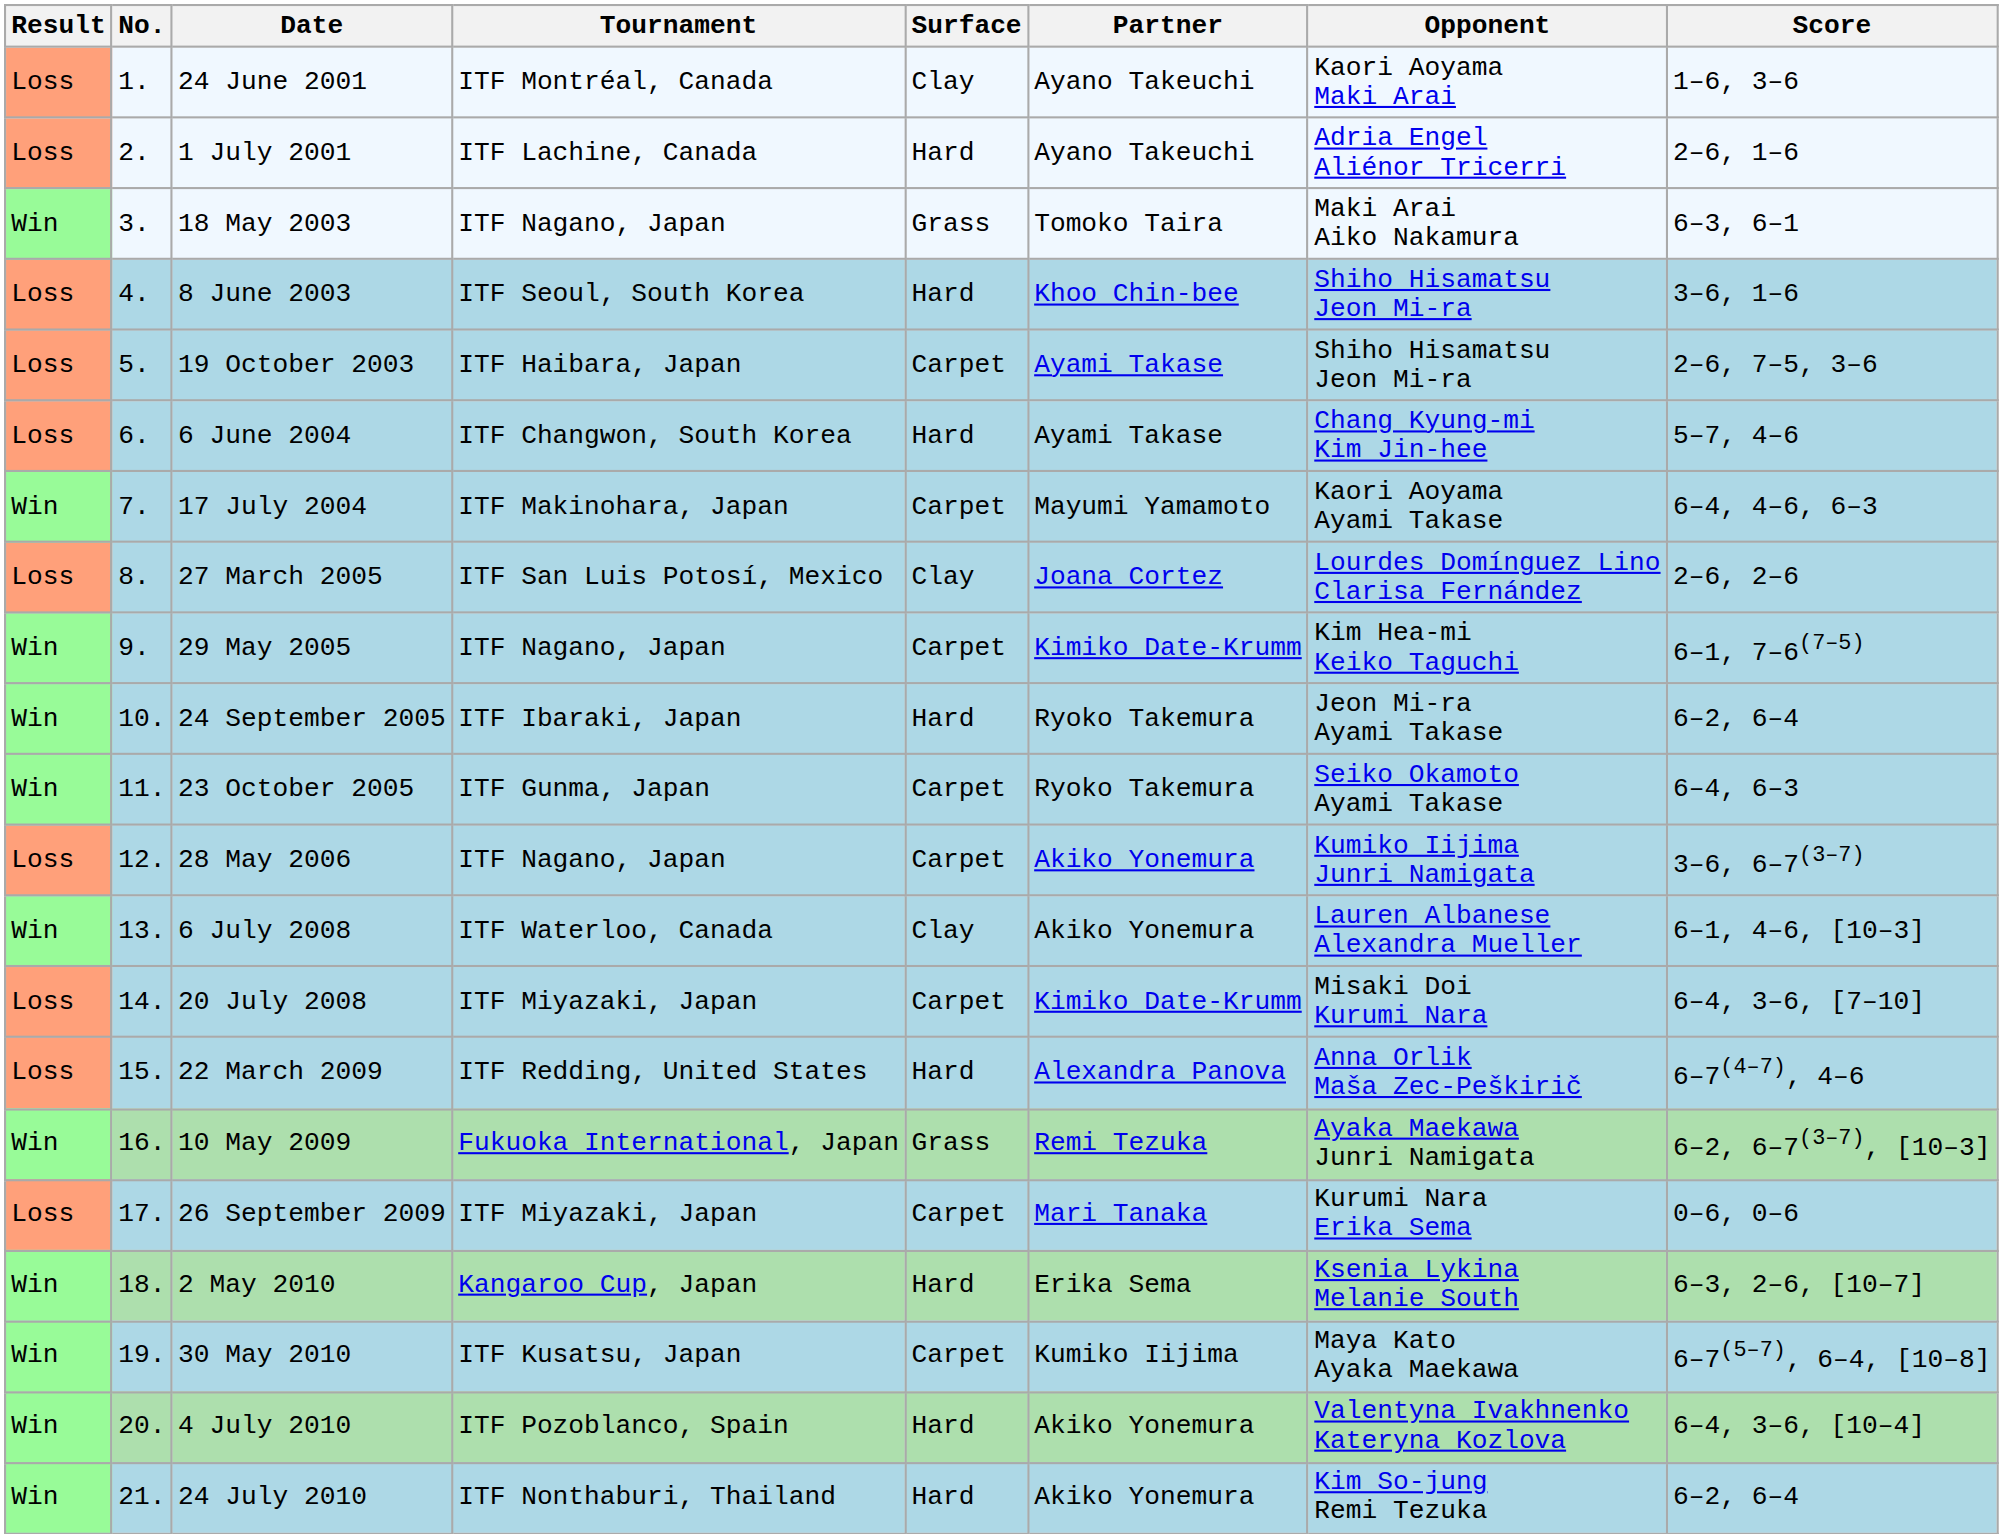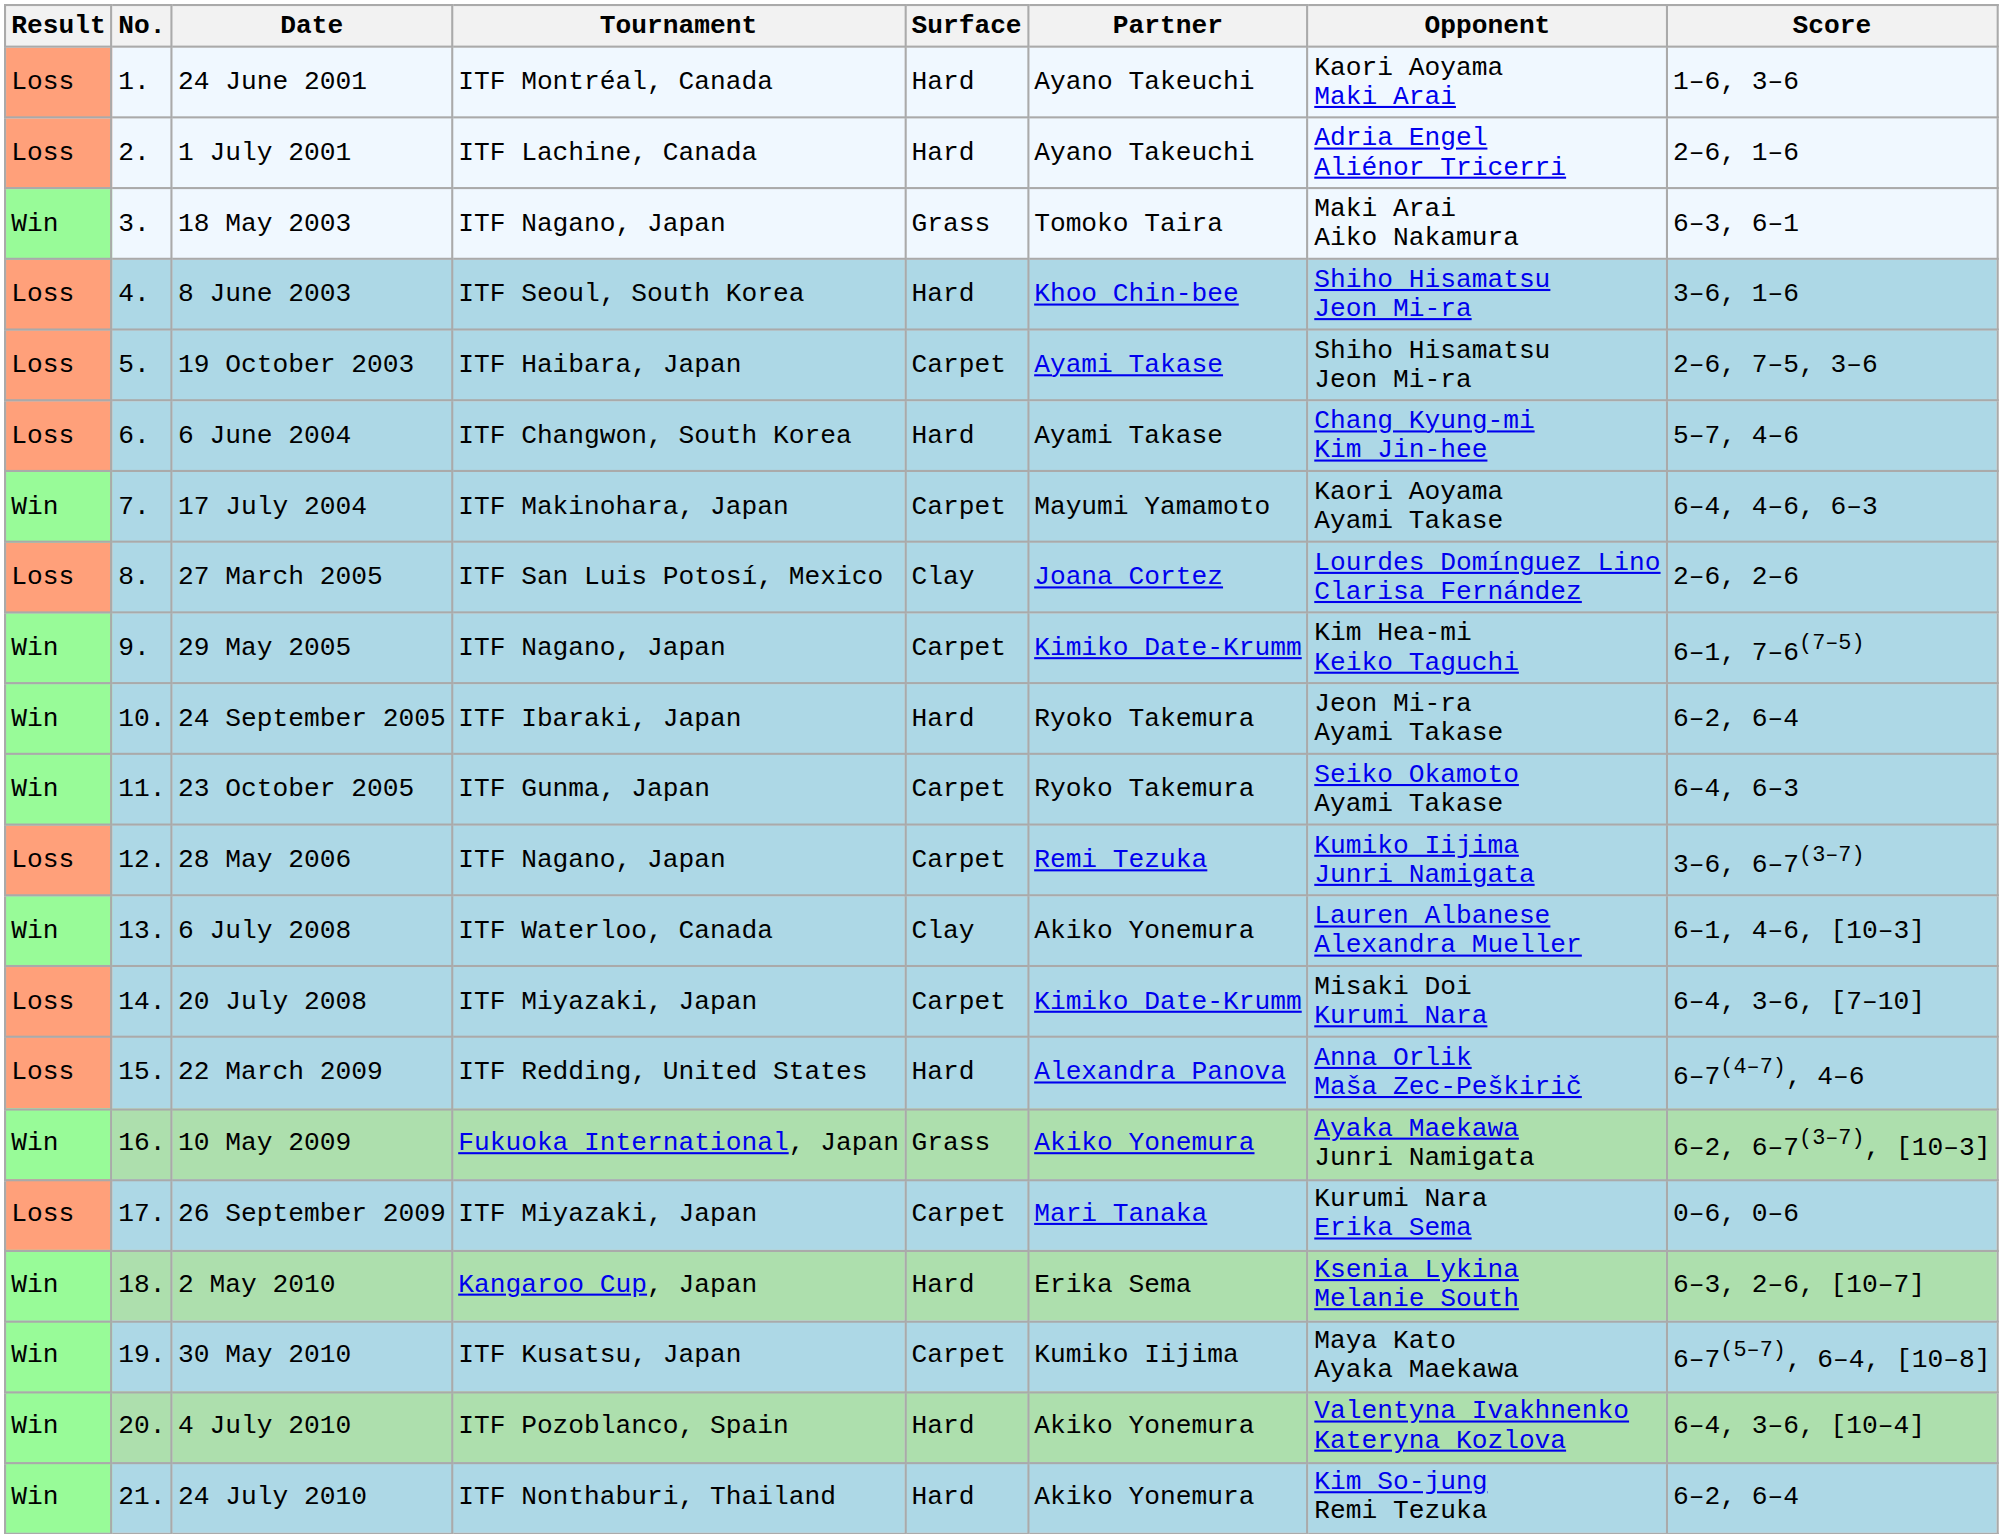24 June 2001 | Surface: Clay -> Hard
28 May 2006 | Partner: Akiko Yonemura -> Remi Tezuka
10 May 2009 | Partner: Remi Tezuka -> Akiko Yonemura
